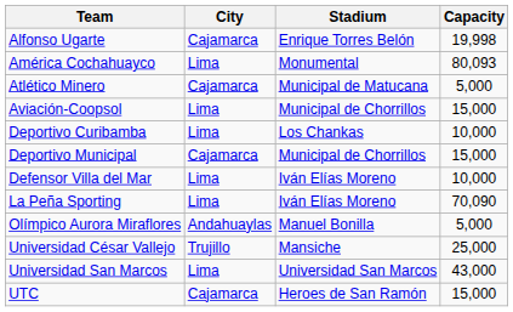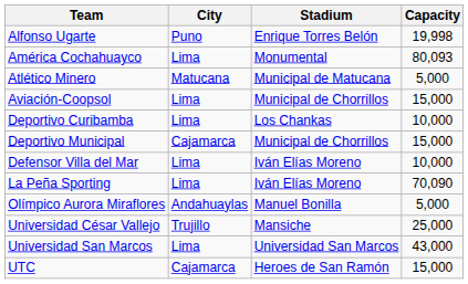Alfonso Ugarte | City: Cajamarca -> Puno
Atlético Minero | City: Cajamarca -> Matucana
